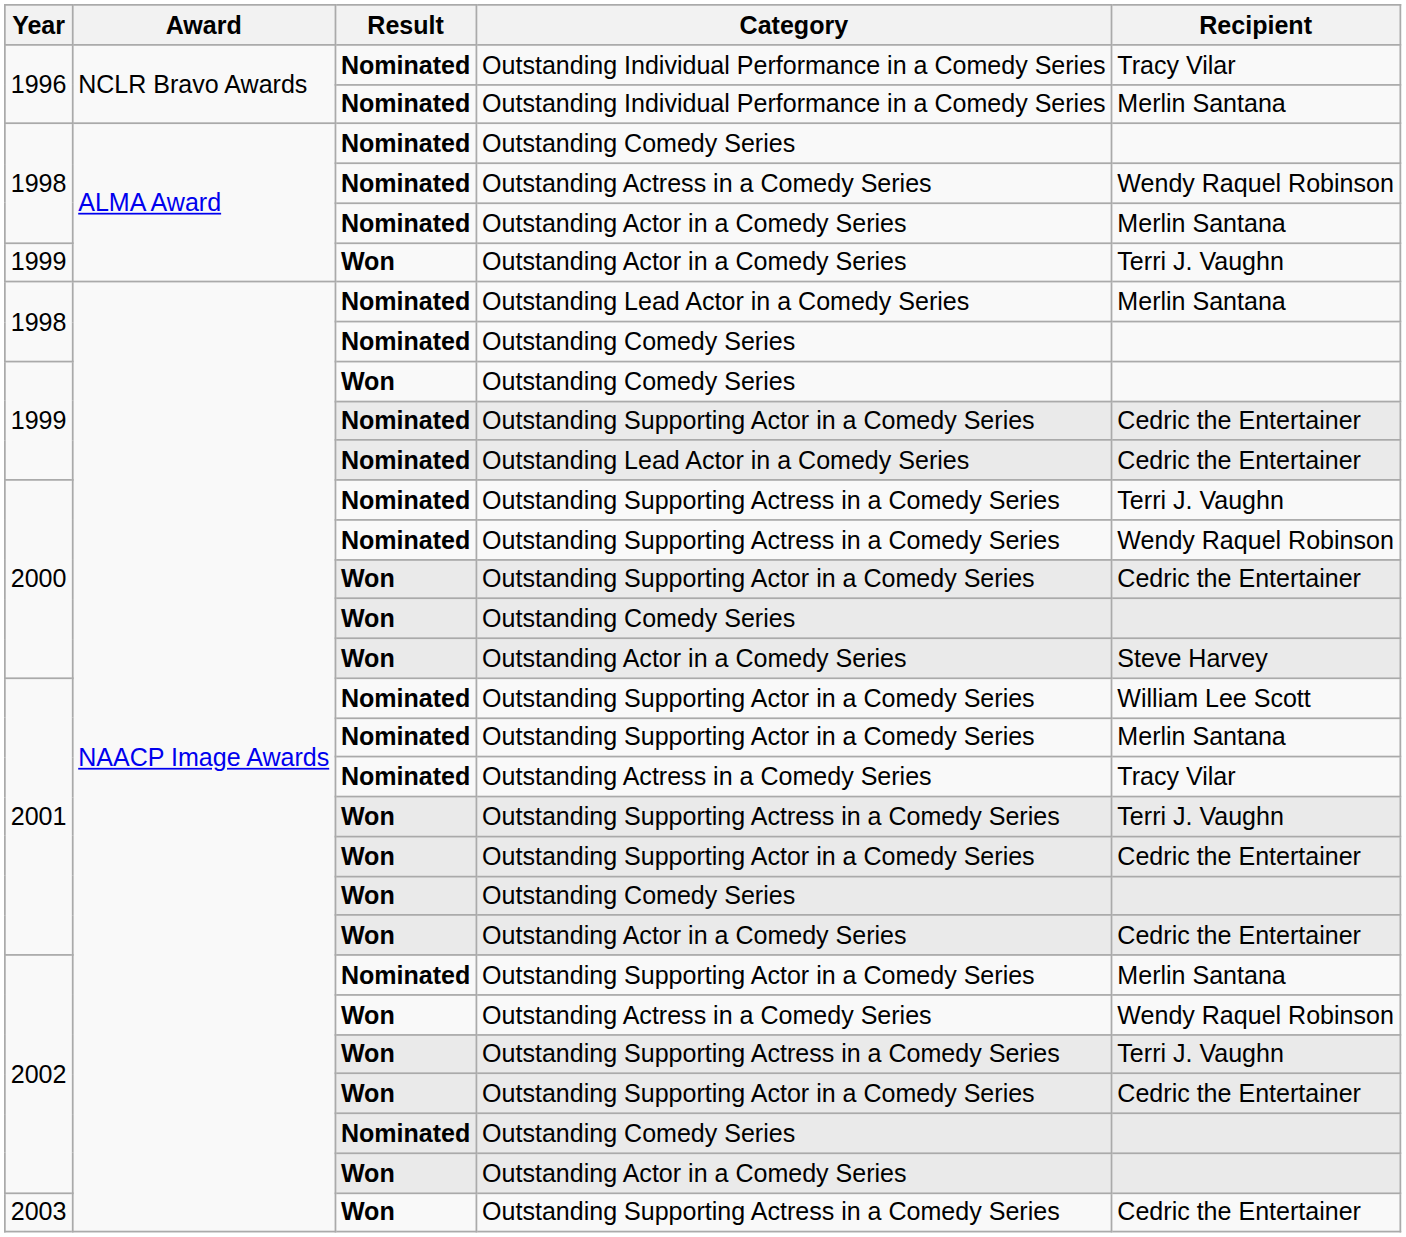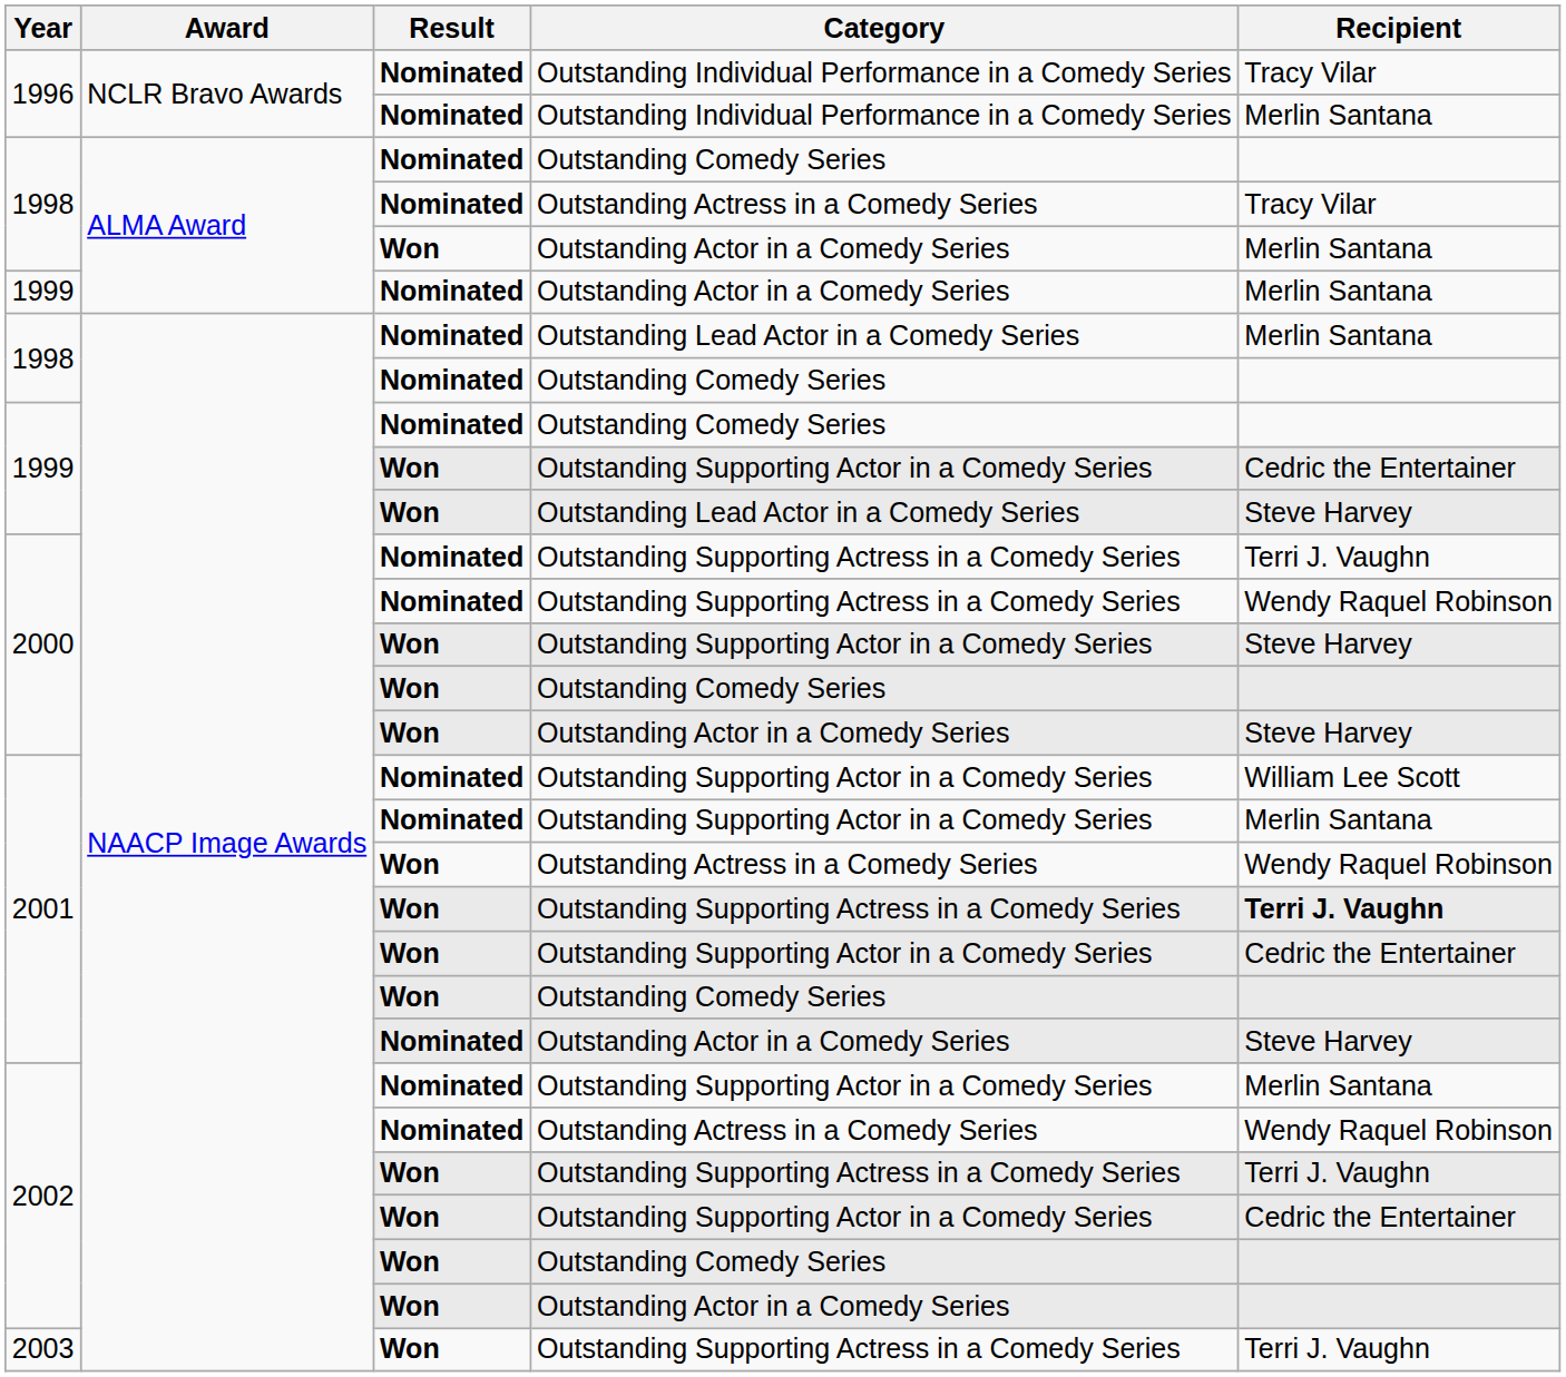1998 / Outstanding Actress in a Comedy Series | Recipient: Wendy Raquel Robinson -> Tracy Vilar
1998 / Outstanding Actor in a Comedy Series | Result: Nominated -> Won
1999 / Outstanding Actor in a Comedy Series | Result: Won -> Nominated
1999 / Outstanding Actor in a Comedy Series | Recipient: Terri J. Vaughn -> Merlin Santana
1999 / Outstanding Comedy Series | Result: Won -> Nominated
1999 / Outstanding Supporting Actor in a Comedy Series | Result: Nominated -> Won
1999 / Outstanding Lead Actor in a Comedy Series | Result: Nominated -> Won
1999 / Outstanding Lead Actor in a Comedy Series | Recipient: Cedric the Entertainer -> Steve Harvey
2000 / Outstanding Supporting Actor in a Comedy Series | Recipient: Cedric the Entertainer -> Steve Harvey
2001 / Outstanding Actress in a Comedy Series | Result: Nominated -> Won
2001 / Outstanding Actress in a Comedy Series | Recipient: Tracy Vilar -> Wendy Raquel Robinson
2001 / Outstanding Supporting Actress in a Comedy Series | Recipient: normal -> bold
2001 / Outstanding Actor in a Comedy Series | Result: Won -> Nominated
2001 / Outstanding Actor in a Comedy Series | Recipient: Cedric the Entertainer -> Steve Harvey
2002 / Outstanding Actress in a Comedy Series | Result: Won -> Nominated
2002 / Outstanding Comedy Series | Result: Nominated -> Won
2003 | Recipient: Cedric the Entertainer -> Terri J. Vaughn
